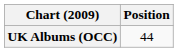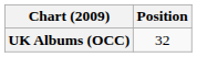UK Albums (OCC) | Position: 44 -> 32
